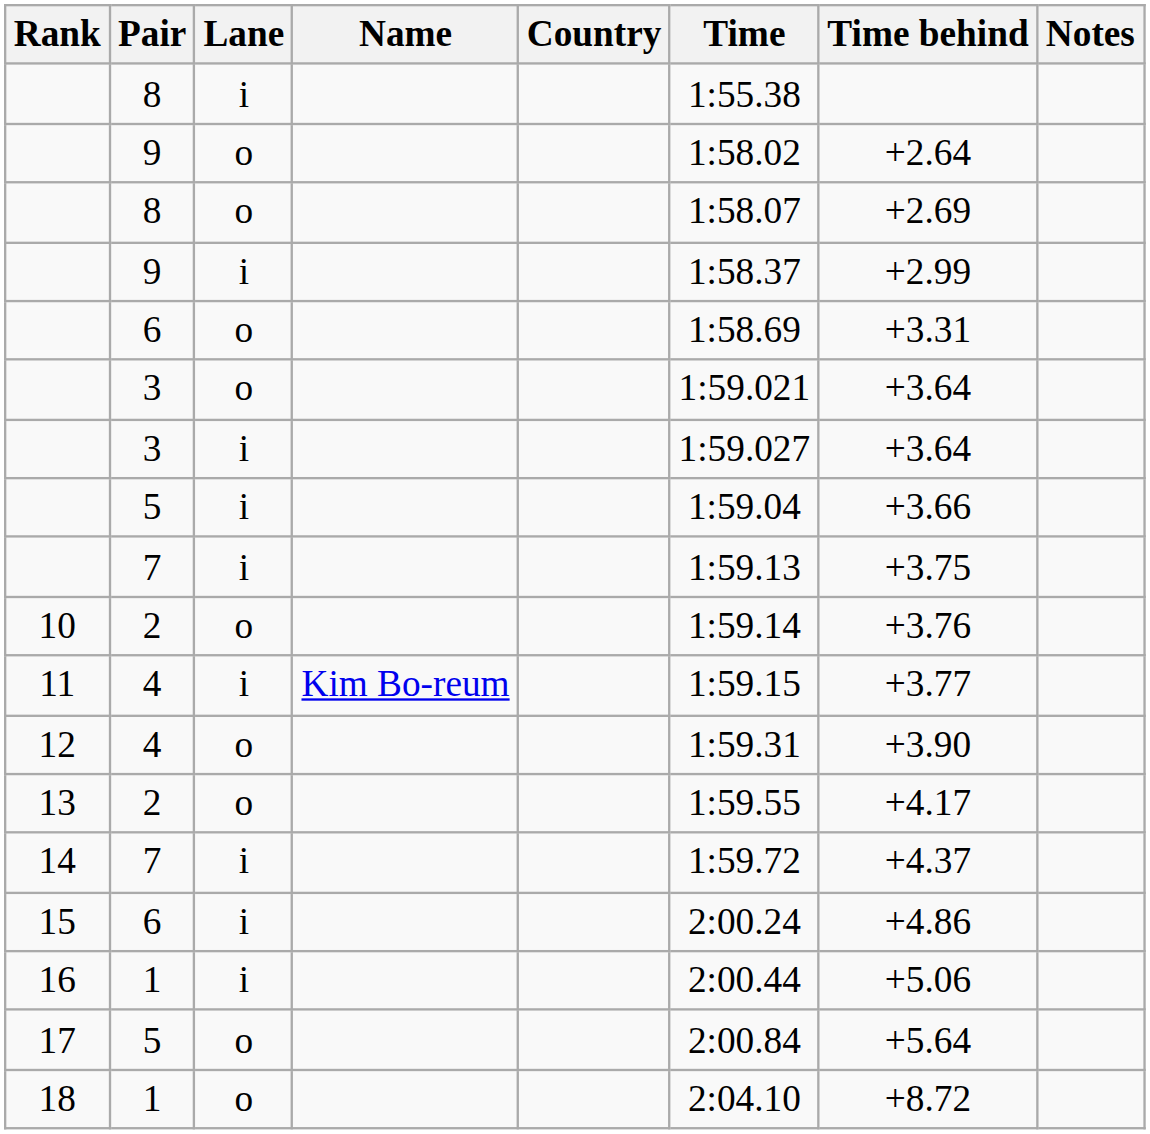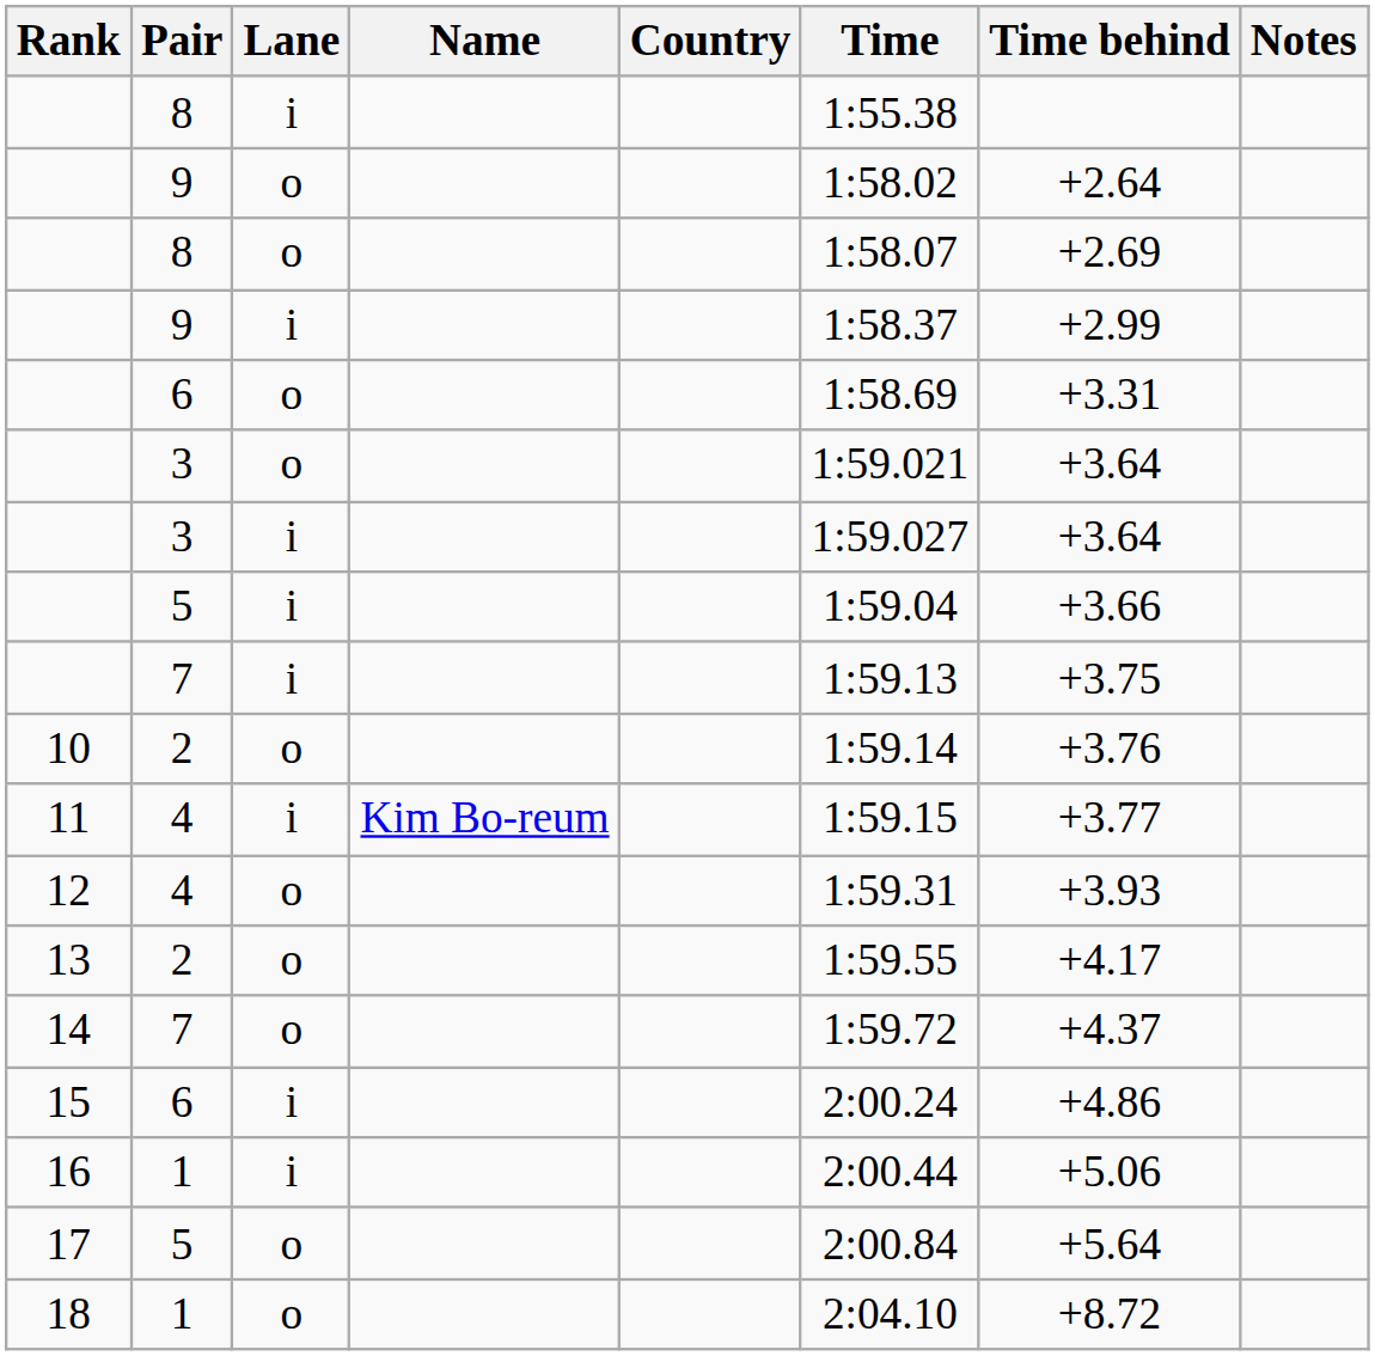12 | Time behind: +3.90 -> +3.93
14 | Lane: i -> o
